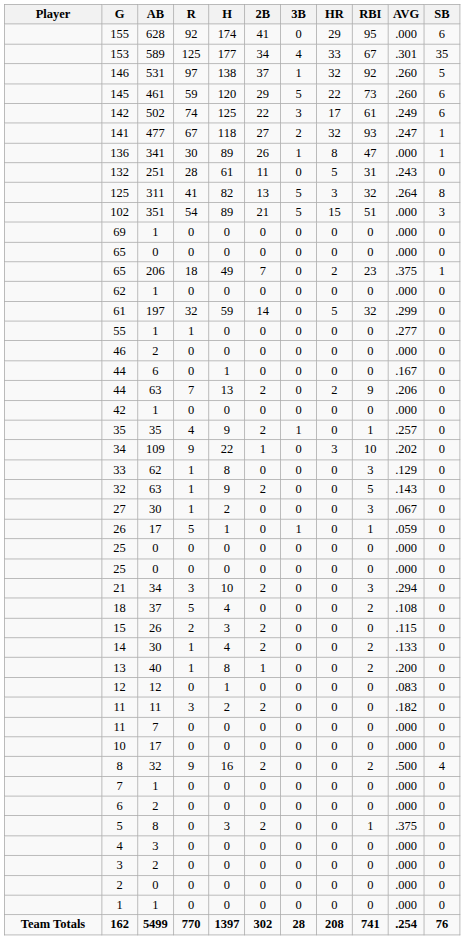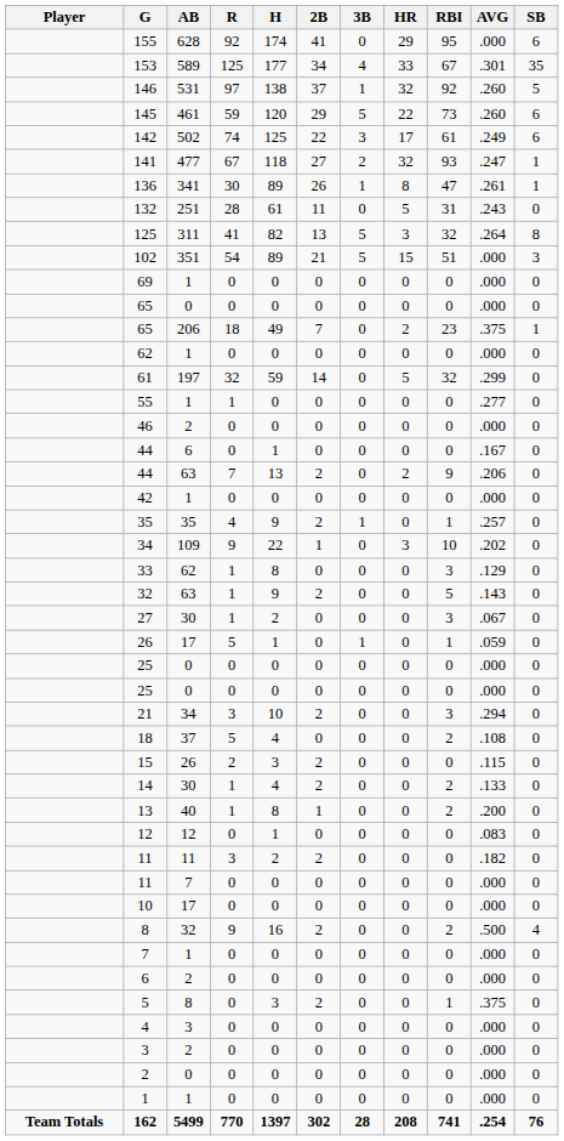136 | AVG: .000 -> .261
